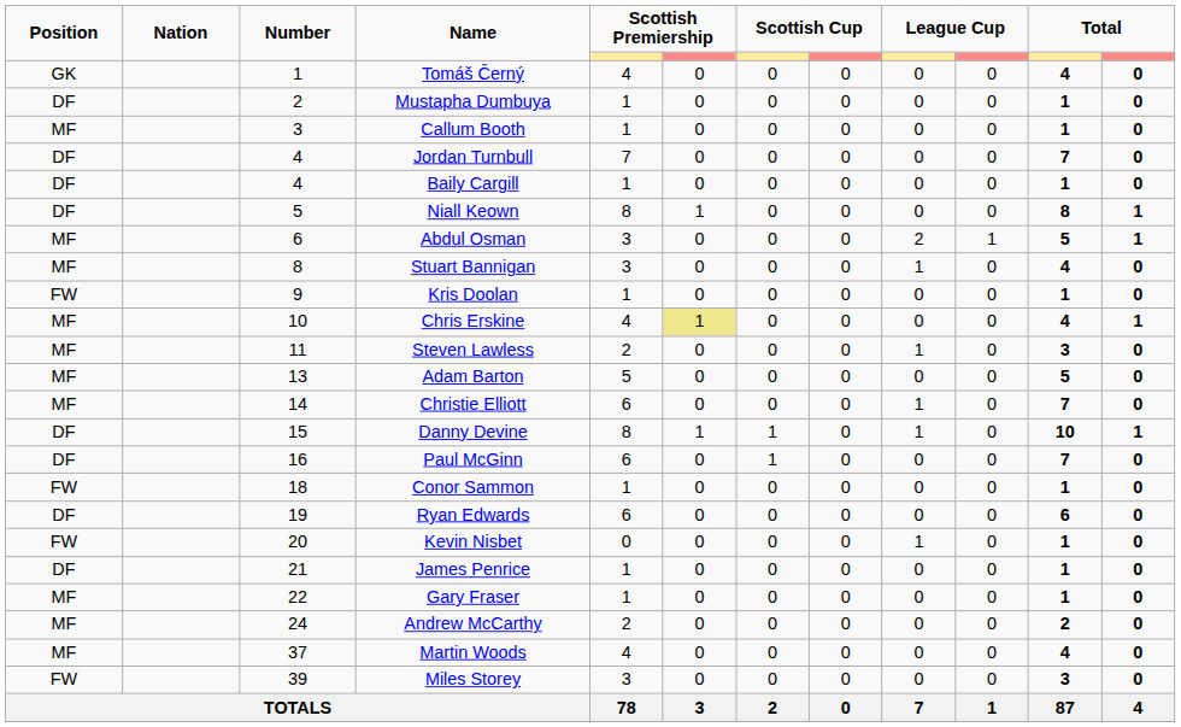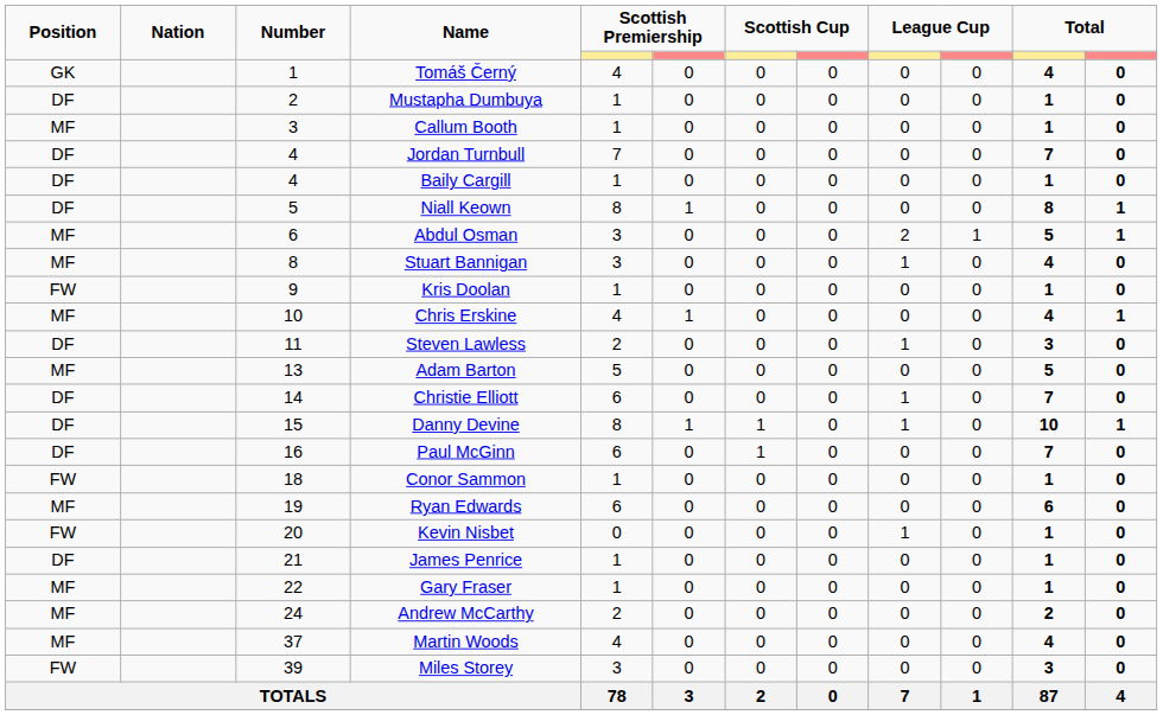Chris Erskine | column 6: khaki background -> no background
Steven Lawless | Position: MF -> DF
Christie Elliott | Position: MF -> DF
Ryan Edwards | Position: DF -> MF
